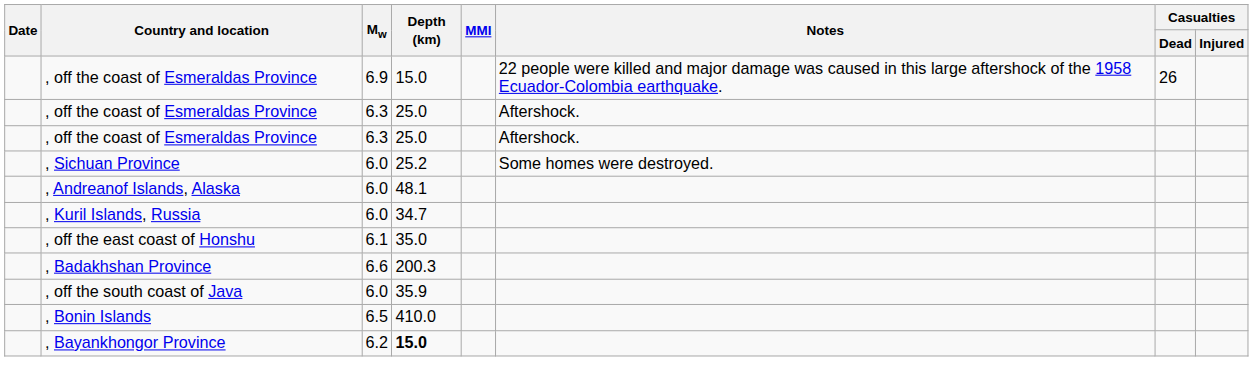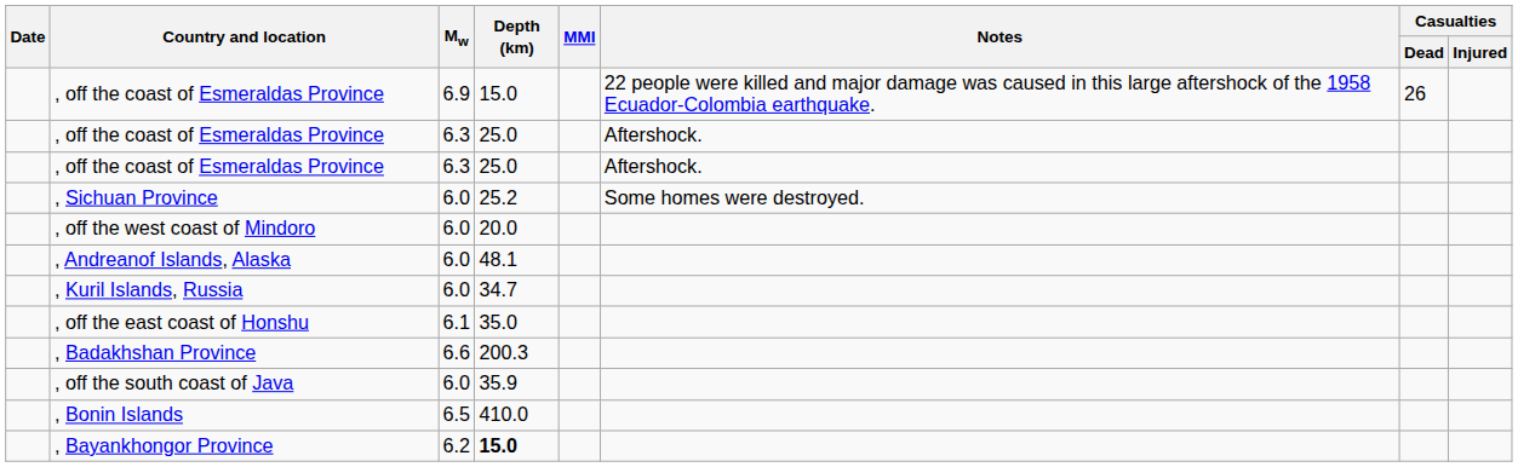+ row: , off the west coast of Mindoro | 6.0 | 20.0
